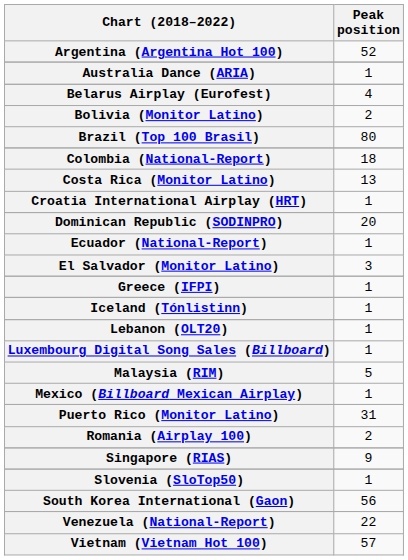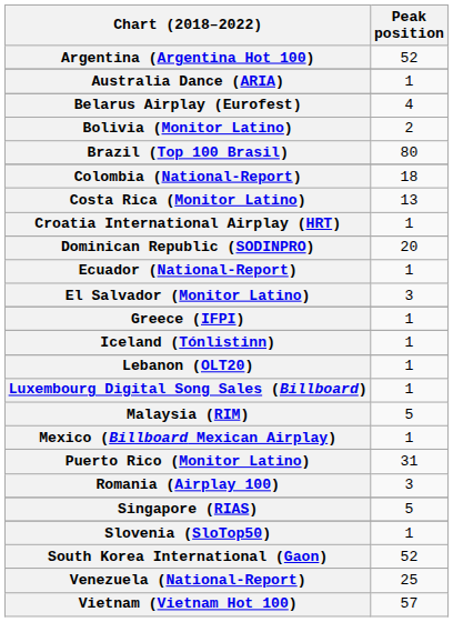Romania (Airplay 100) | Peak position: 2 -> 3
Singapore (RIAS) | Peak position: 9 -> 5
South Korea International (Gaon) | Peak position: 56 -> 52
Venezuela (National-Report) | Peak position: 22 -> 25
